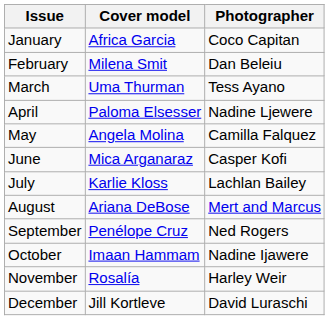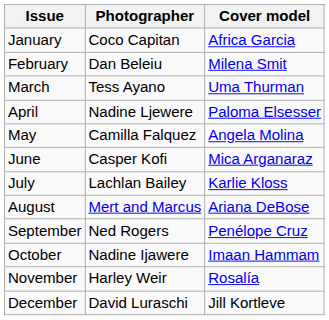columns swapped: Cover model <-> Photographer
